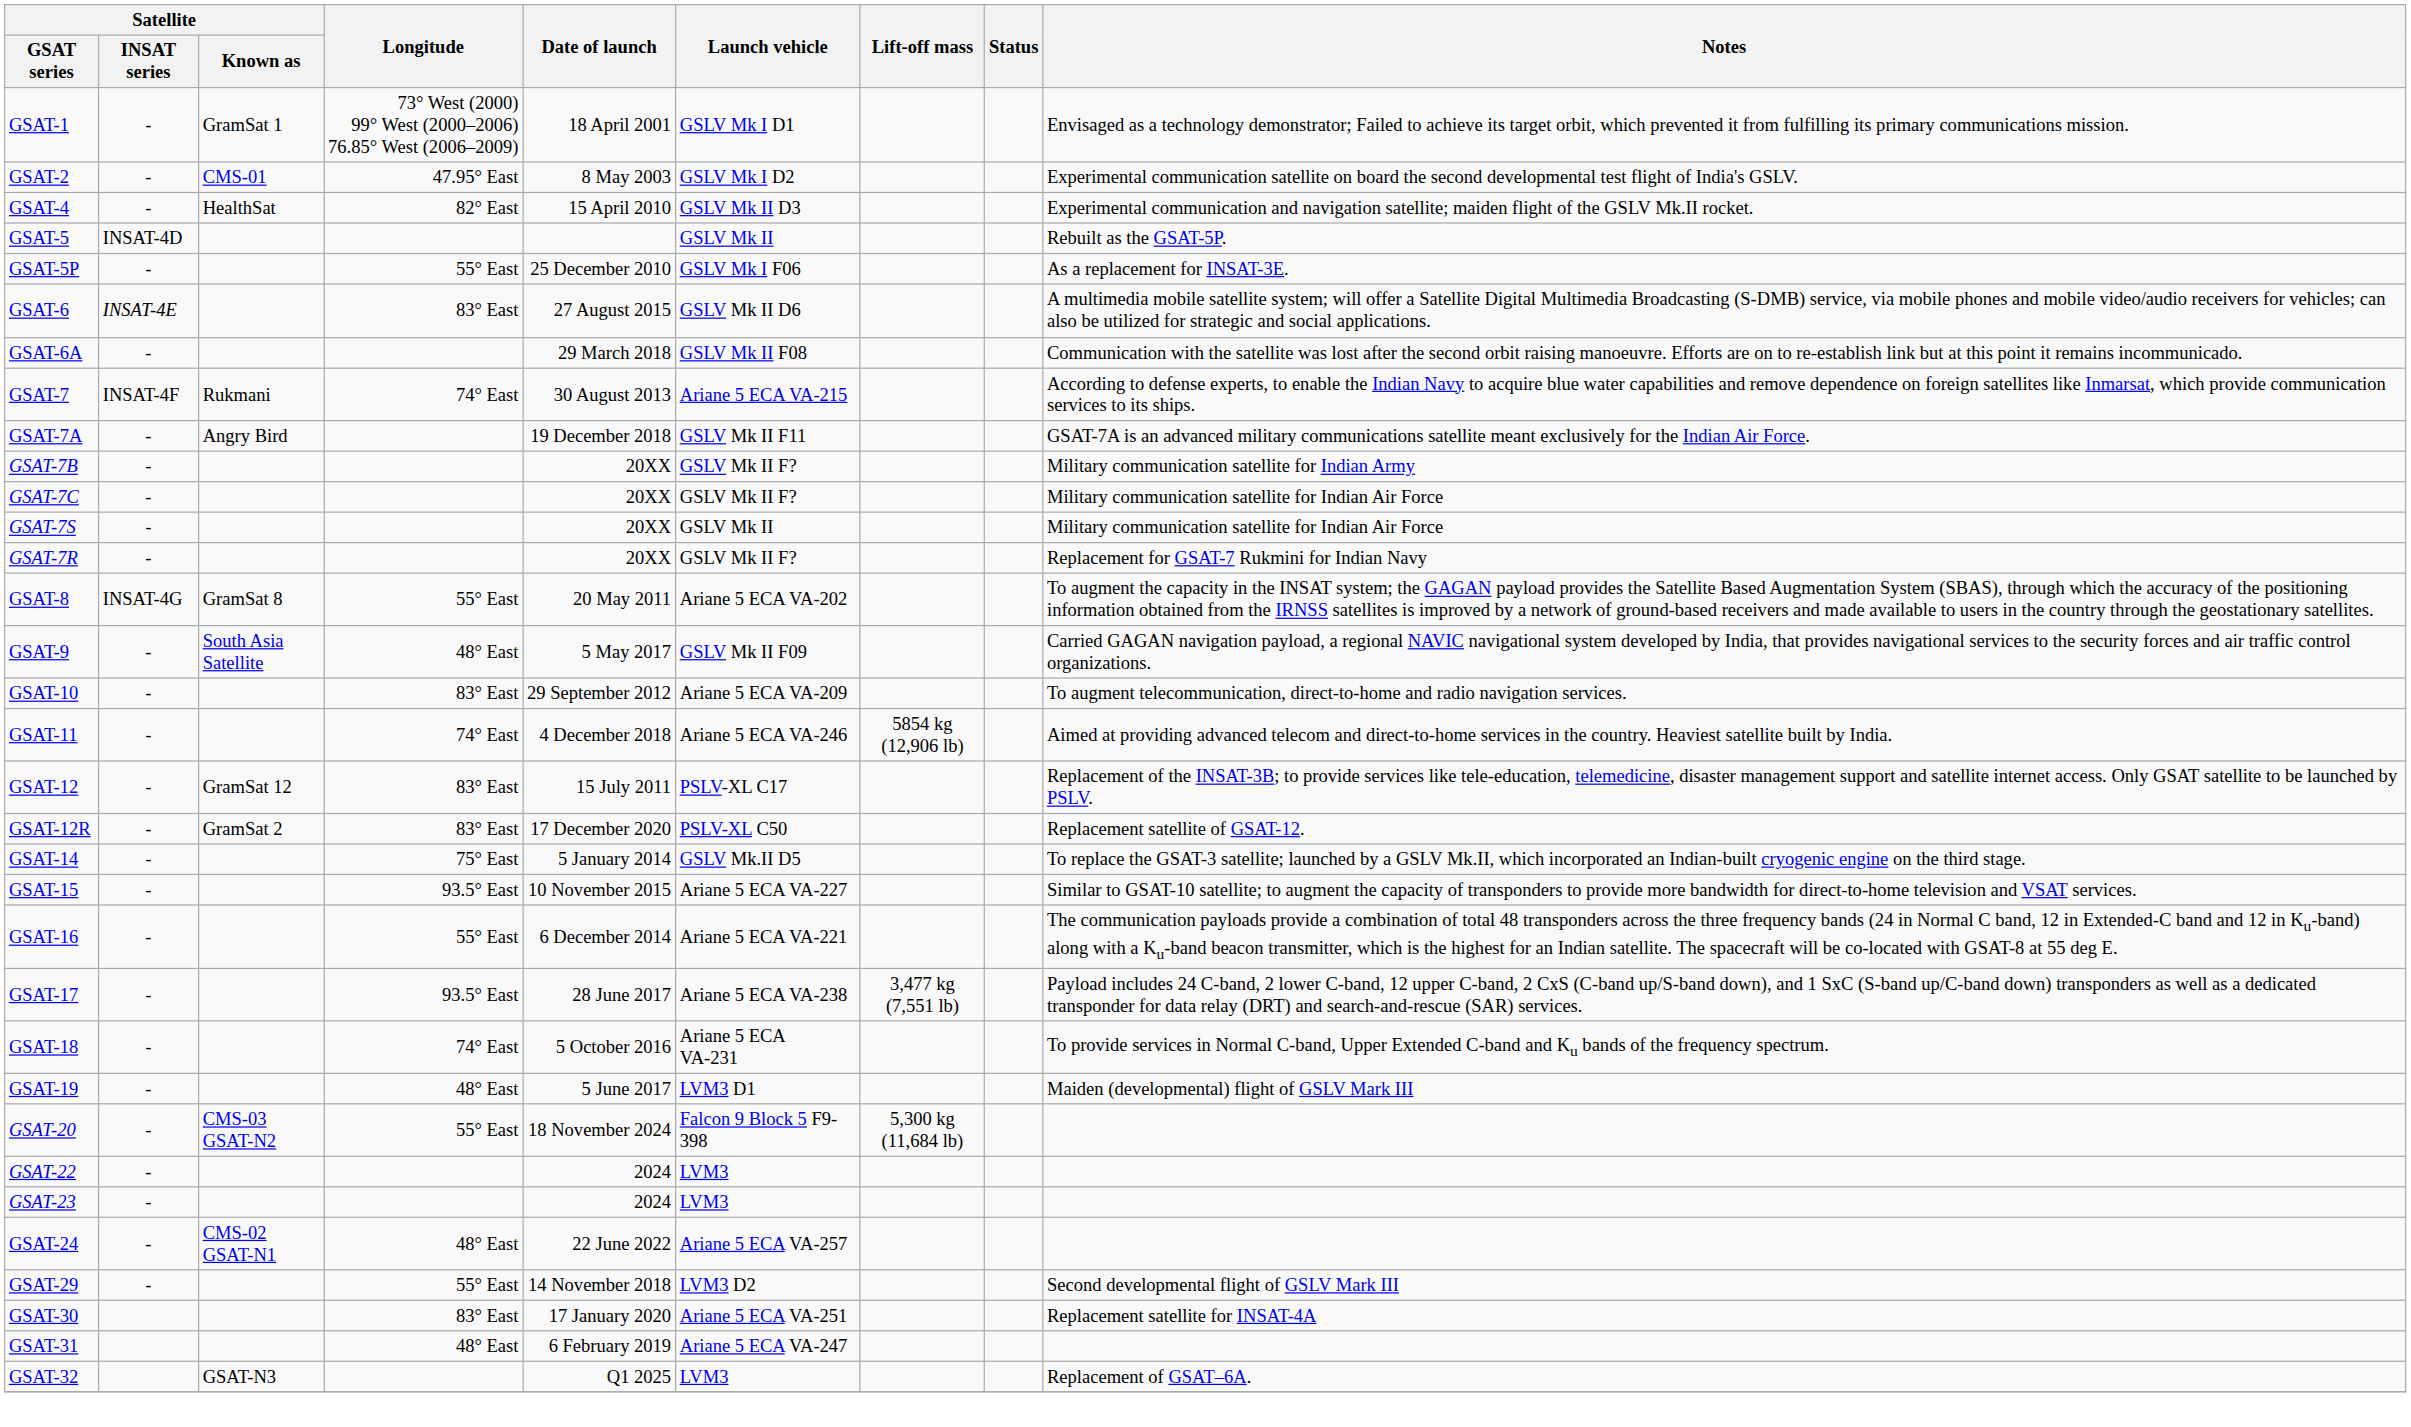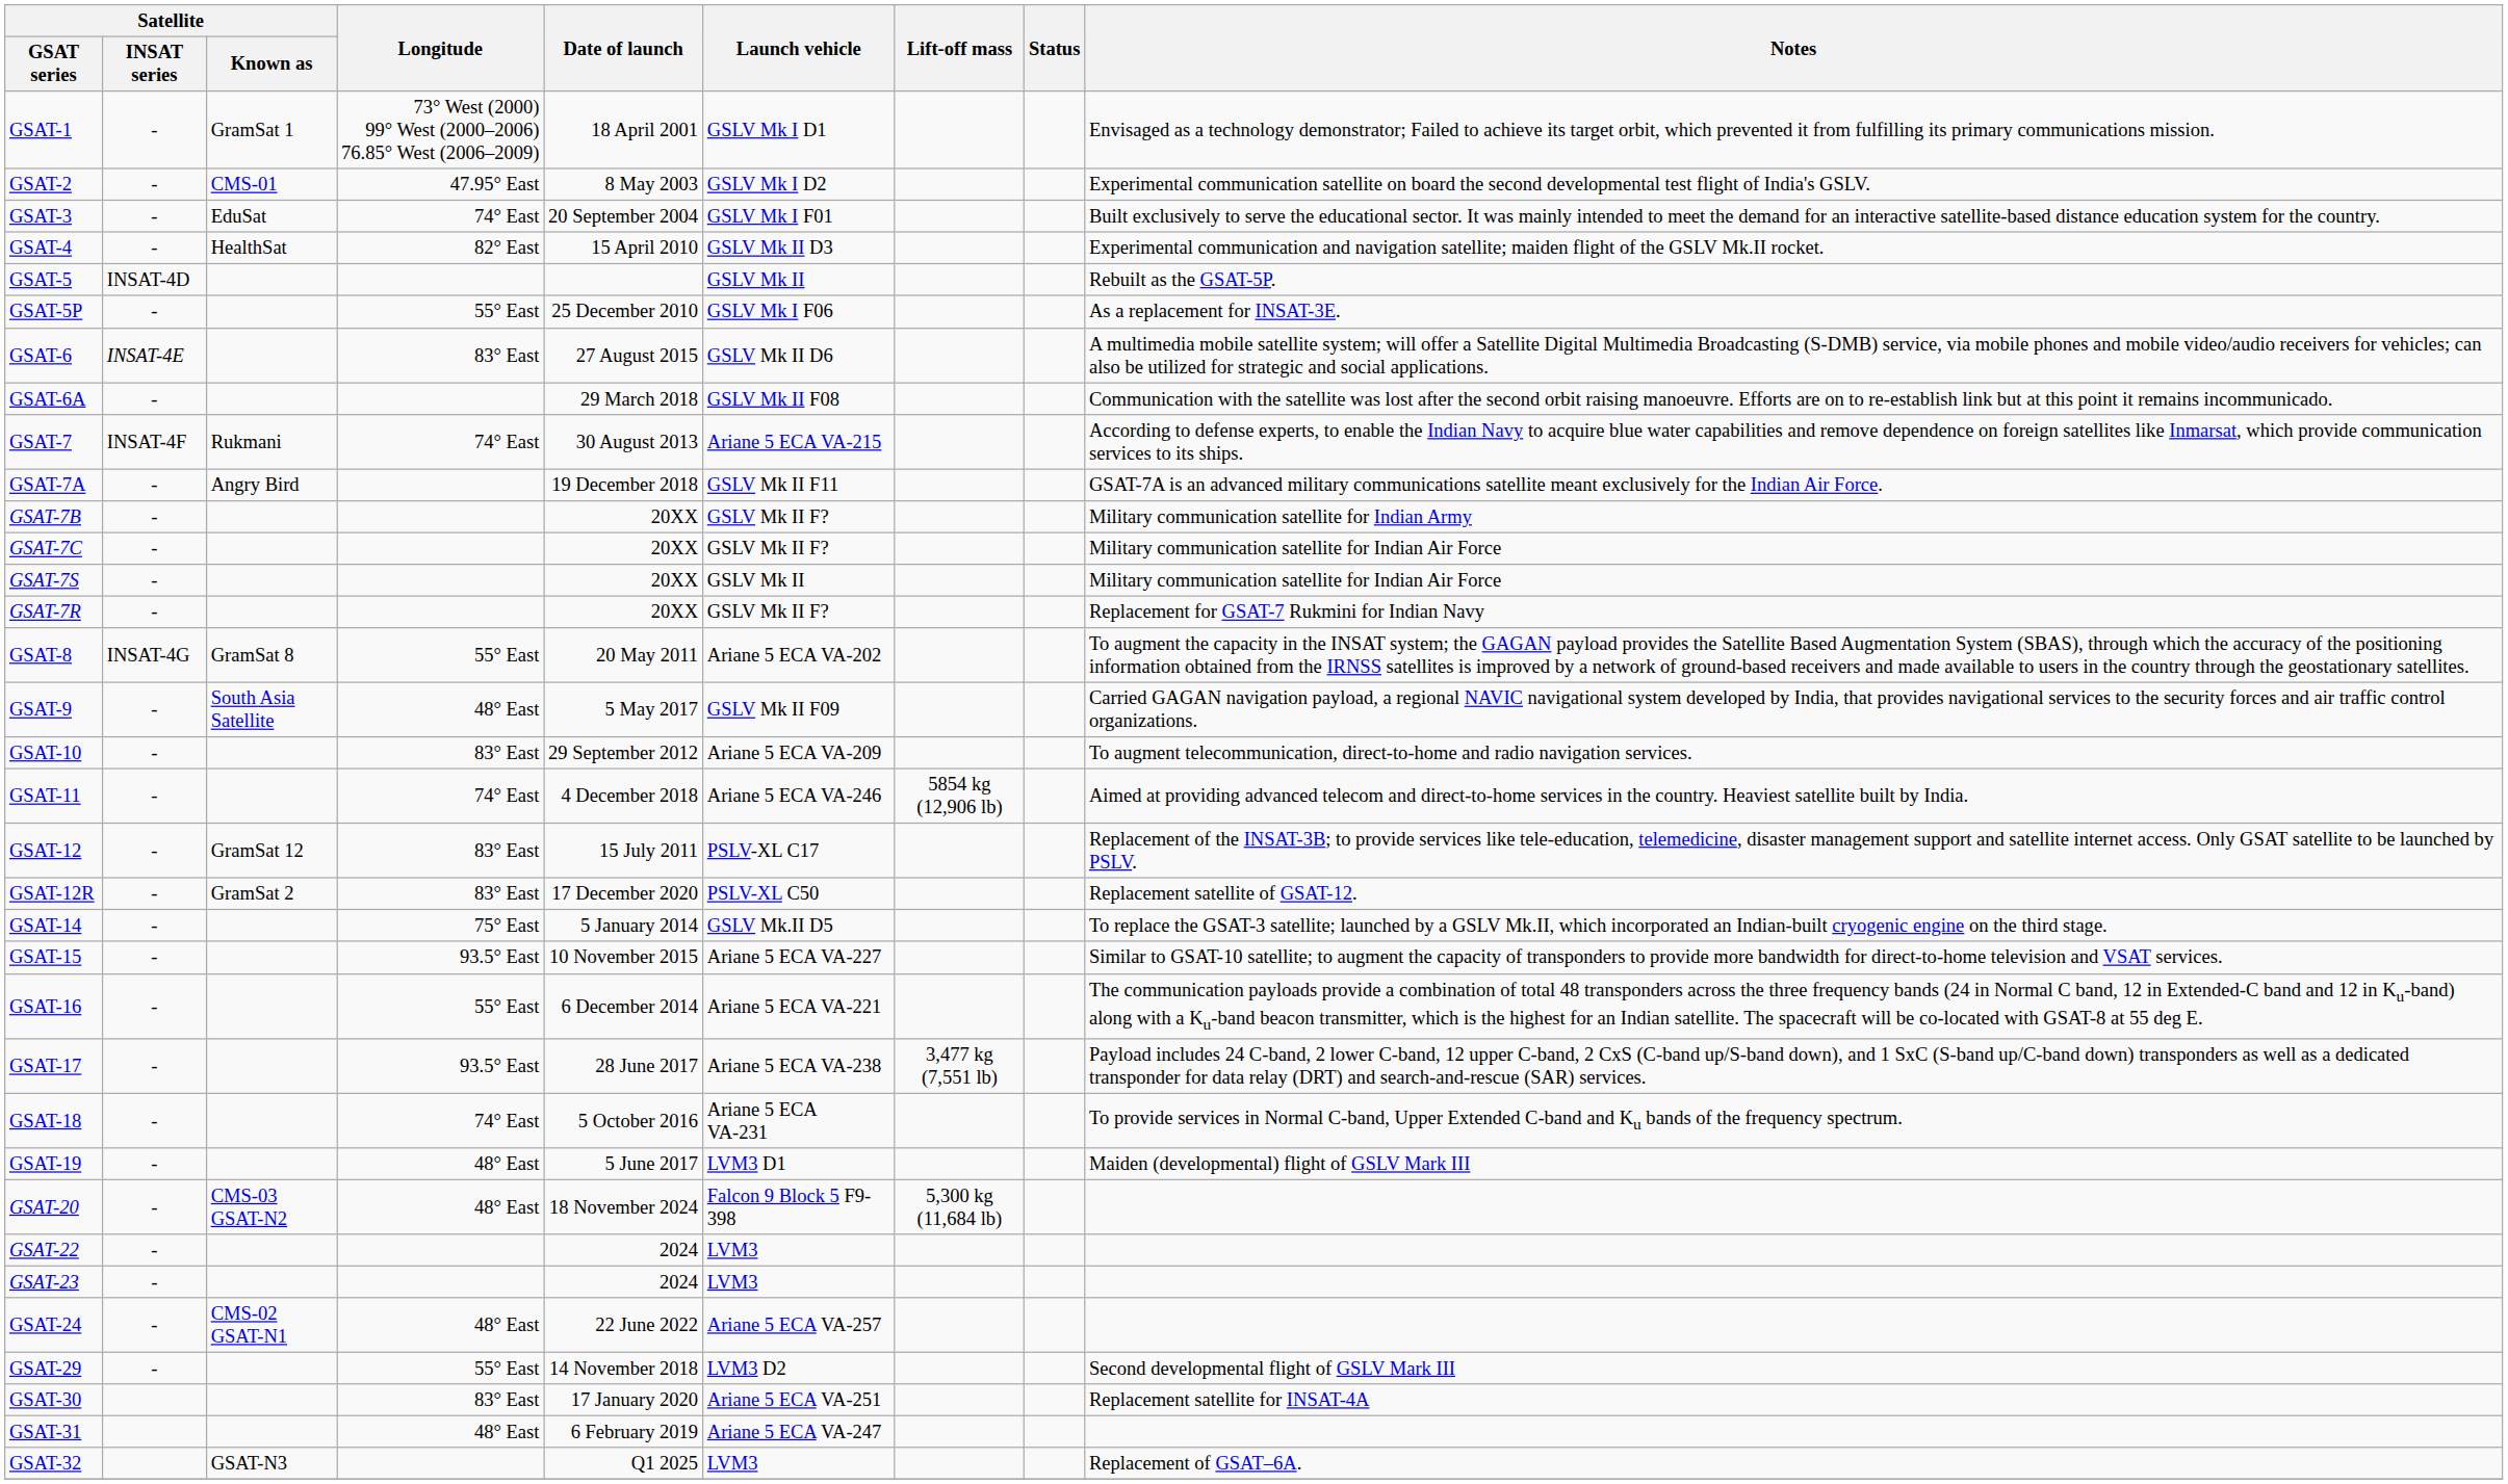+ row: GSAT-3 | - | EduSat | 74° East | 20 September 2004 | GSLV Mk I F01 | Built exclusively to serve the educational sector. It was mainly intended to meet the demand for an interactive satellite-based distance education system for the country.
GSAT-20 | Longitude: 55° East -> 48° East
